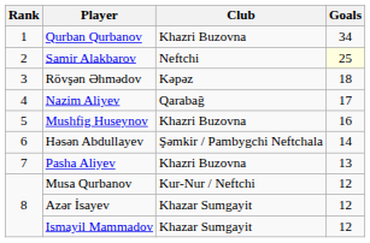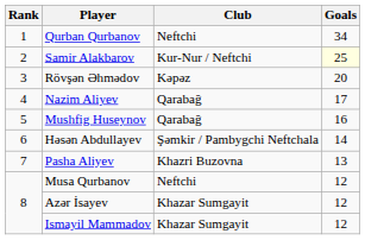Qurban Qurbanov | Club: Khazri Buzovna -> Neftchi
Samir Alakbarov | Club: Neftchi -> Kur-Nur / Neftchi
Rövşən Əhmədov | Goals: 18 -> 20
Mushfig Huseynov | Club: Khazri Buzovna -> Qarabağ
Musa Qurbanov | Club: Kur-Nur / Neftchi -> Neftchi
